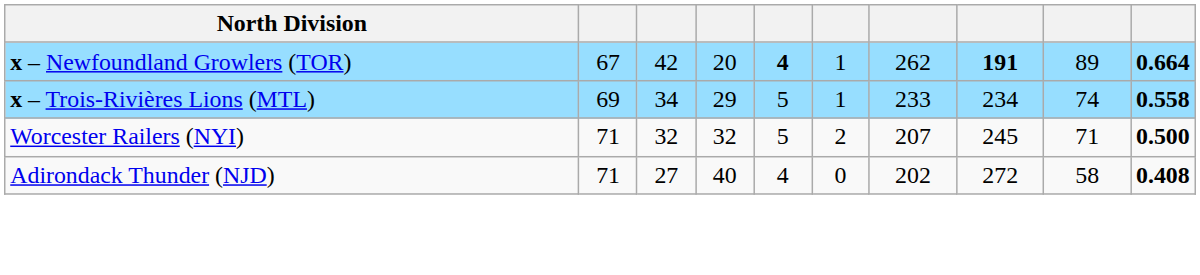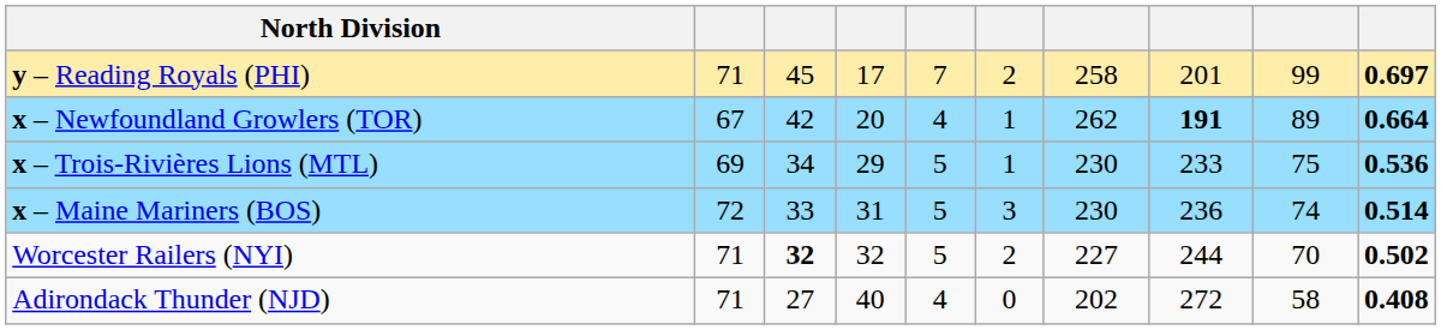+ row: y – Reading Royals (PHI) | 71 | 45 | 17 | 7 | 2 | 258 | 201 | 99 | 0.697
x – Newfoundland Growlers (TOR) | column 5: bold -> normal
x – Trois-Rivières Lions (MTL) | column 7: 233 -> 230
x – Trois-Rivières Lions (MTL) | column 8: 234 -> 233
x – Trois-Rivières Lions (MTL) | column 9: 74 -> 75
x – Trois-Rivières Lions (MTL) | column 10: 0.558 -> 0.536
+ row: x – Maine Mariners (BOS) | 72 | 33 | 31 | 5 | 3 | 230 | 236 | 74 | 0.514
Worcester Railers (NYI) | column 3: normal -> bold
Worcester Railers (NYI) | column 7: 207 -> 227
Worcester Railers (NYI) | column 8: 245 -> 244
Worcester Railers (NYI) | column 9: 71 -> 70
Worcester Railers (NYI) | column 10: 0.500 -> 0.502
